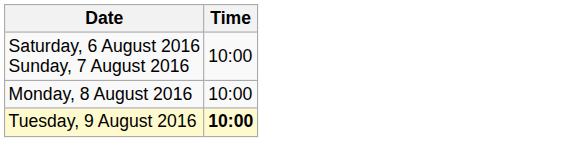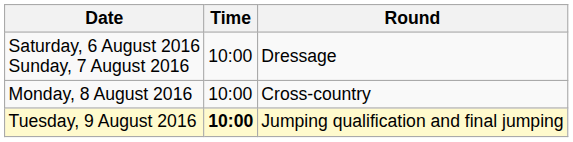+ column: Round | Dressage | Cross-country | Jumping qualification and final jumping
